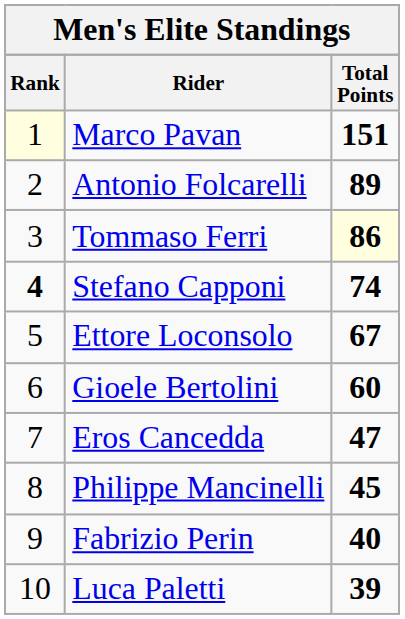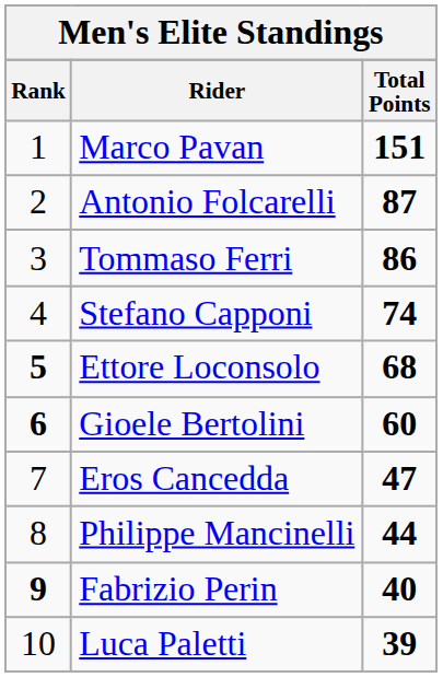Marco Pavan | Rank: lightyellow background -> no background
Antonio Folcarelli | Total Points: 89 -> 87
Tommaso Ferri | Total Points: lightyellow background -> no background
Stefano Capponi | Rank: bold -> normal
Ettore Loconsolo | Rank: normal -> bold
Ettore Loconsolo | Total Points: 67 -> 68
Gioele Bertolini | Rank: normal -> bold
Philippe Mancinelli | Total Points: 45 -> 44
Fabrizio Perin | Rank: normal -> bold
